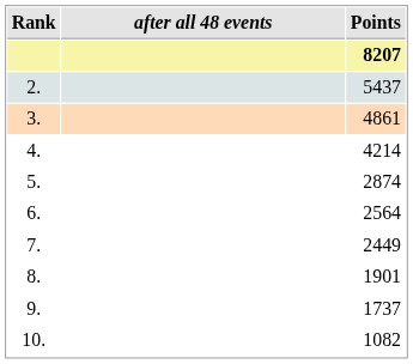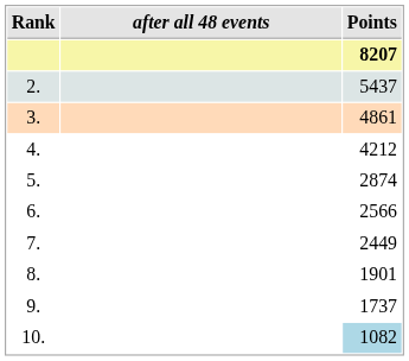4. | Points: 4214 -> 4212
6. | Points: 2564 -> 2566
10. | Points: no background -> lightblue background
